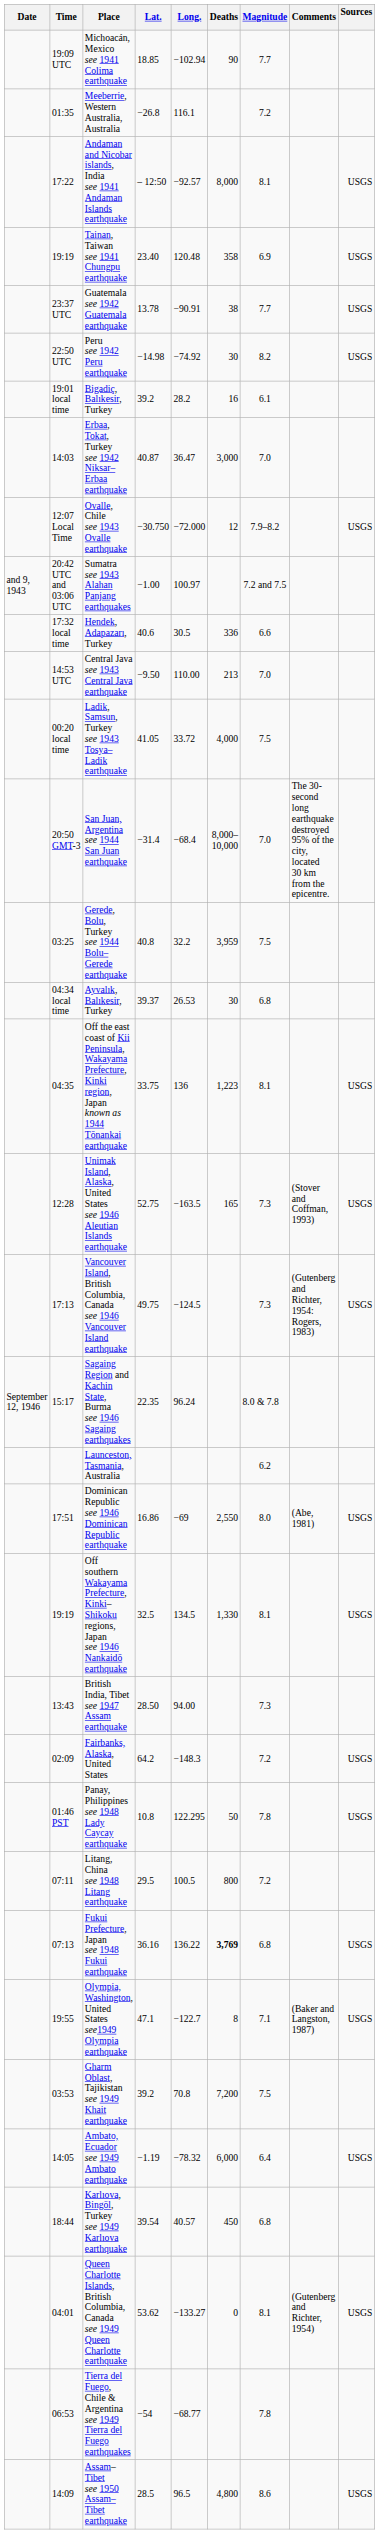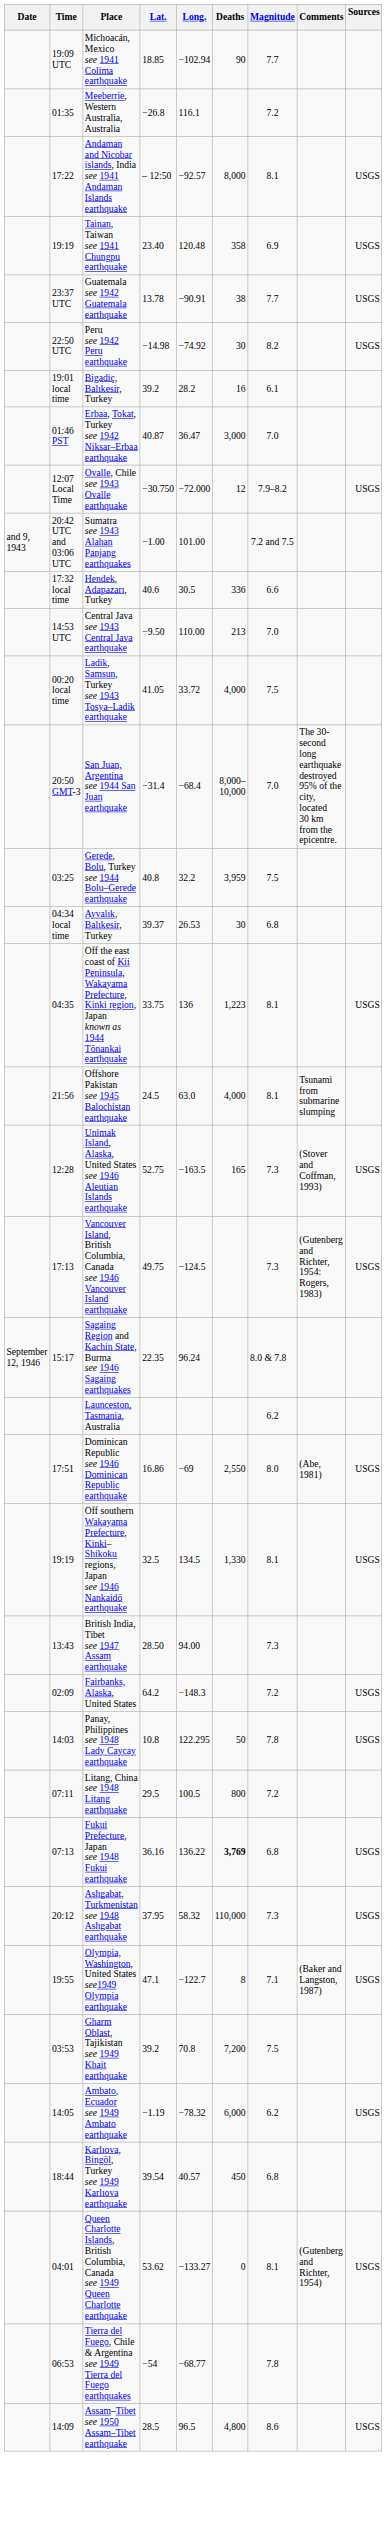Erbaa, Tokat, Turkey see 1942 Niksar–Erbaa earthquake | Time: 14:03 -> 01:46 PST
Sumatra see 1943 Alahan Panjang earthquakes | Long.: 100.97 -> 101.00
+ row: 21:56 | Offshore Pakistan see 1945 Balochistan earthquake | 24.5 | 63.0 | 4,000 | 8.1 | Tsunami from submarine slumping
Panay, Philippines see 1948 Lady Caycay earthquake | Time: 01:46 PST -> 14:03
+ row: 20:12 | Ashgabat, Turkmenistan see 1948 Ashgabat earthquake | 37.95 | 58.32 | 110,000 | 7.3 | USGS
Ambato, Ecuador see 1949 Ambato earthquake | Magnitude: 6.4 -> 6.2
